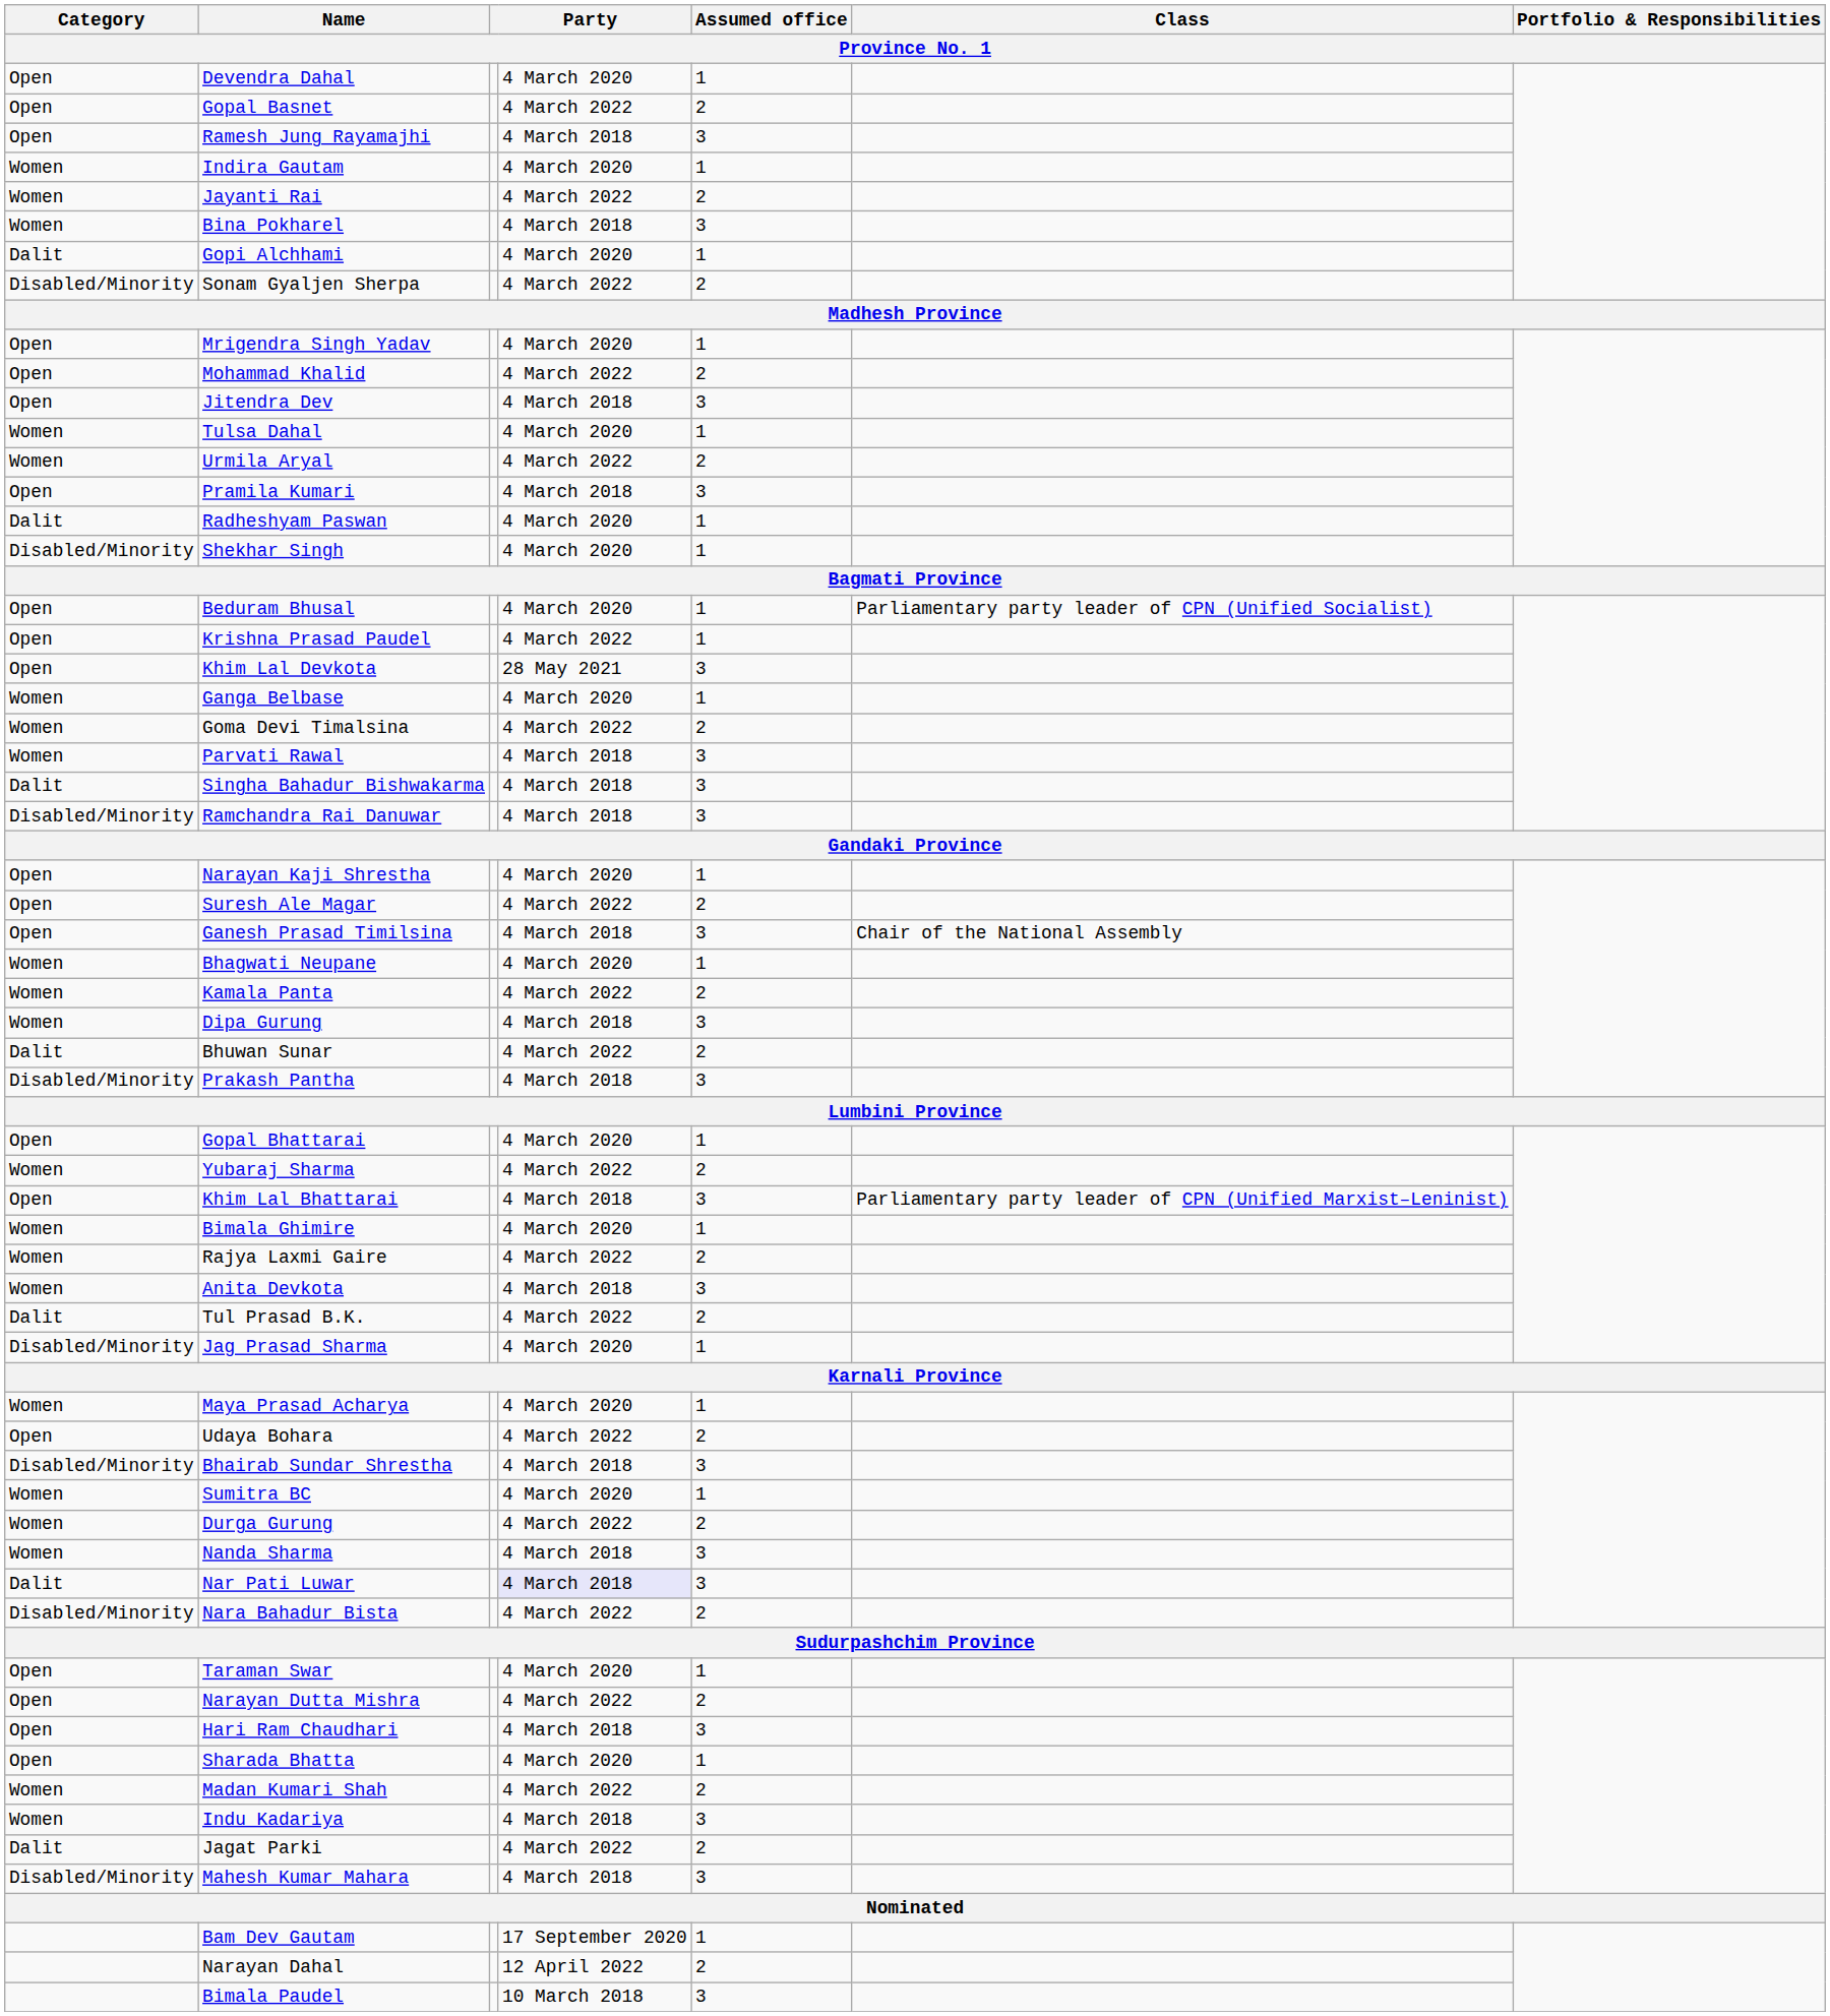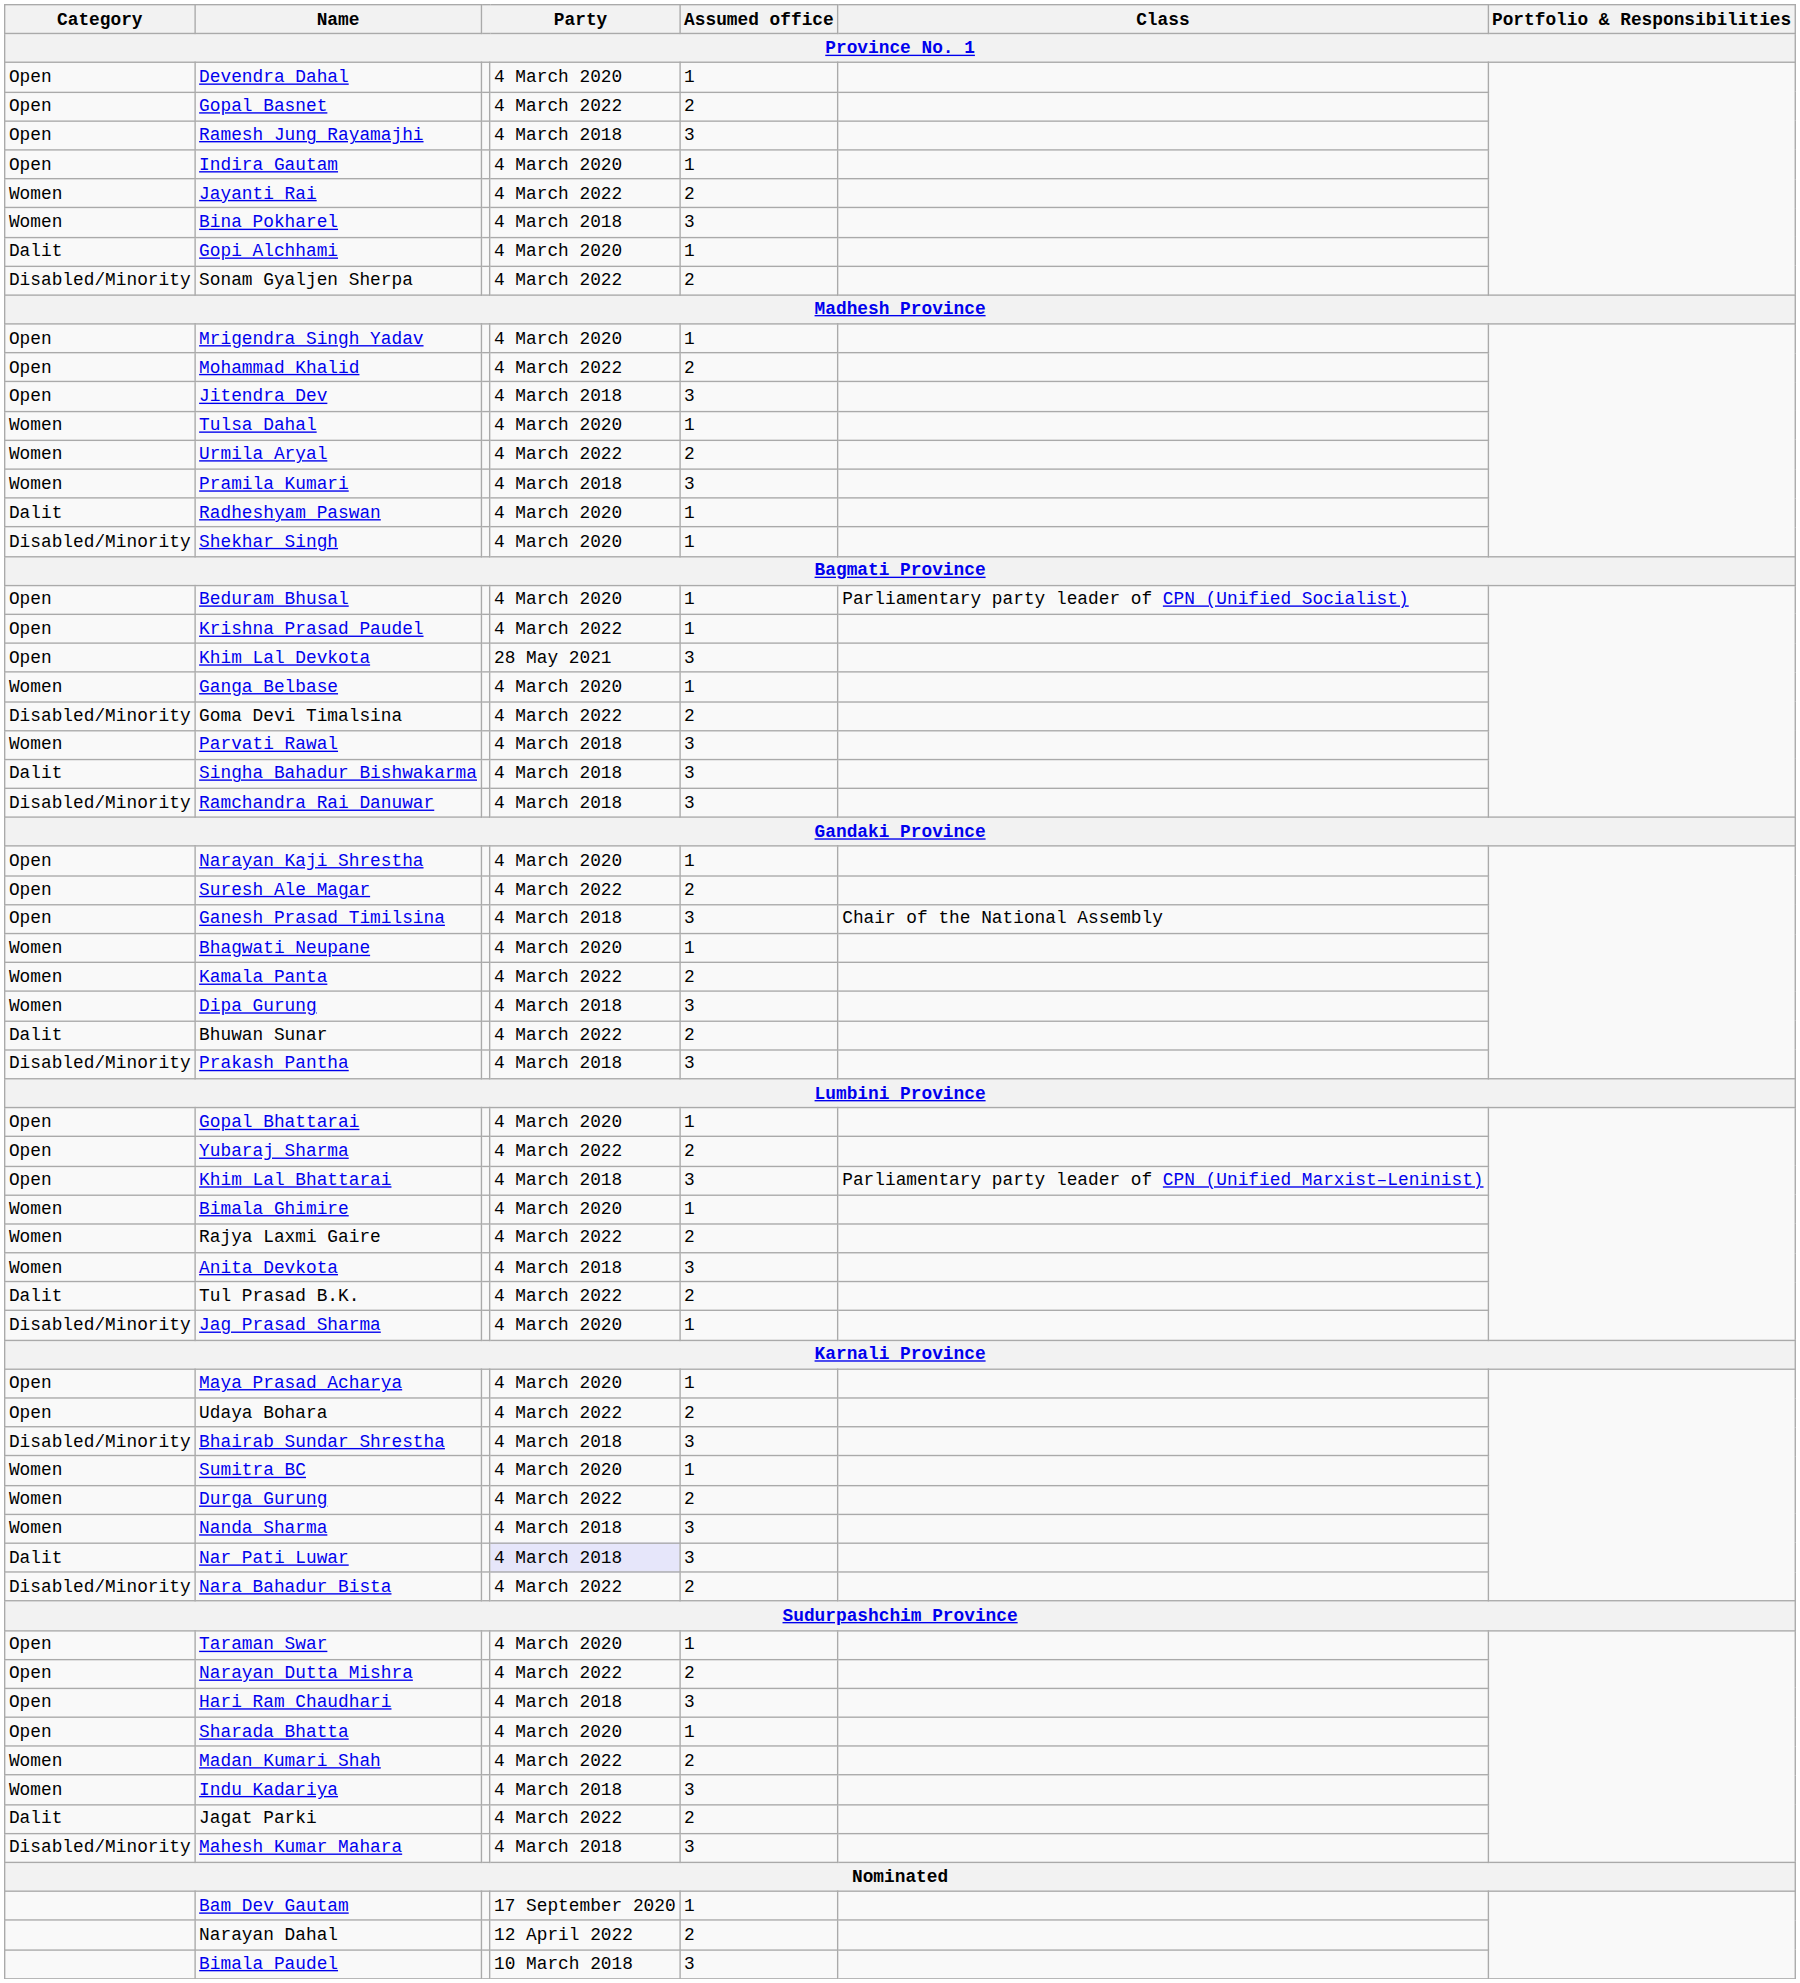Indira Gautam | Category: Women -> Open
Pramila Kumari | Category: Open -> Women
Goma Devi Timalsina | Category: Women -> Disabled/Minority
Yubaraj Sharma | Category: Women -> Open
Maya Prasad Acharya | Category: Women -> Open
